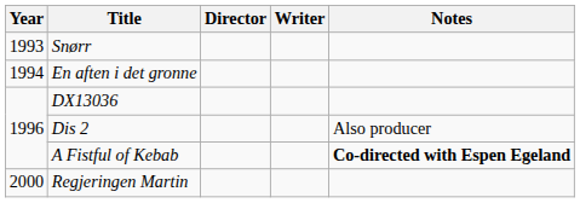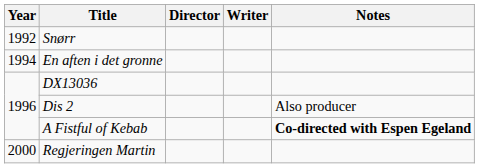Snørr | Year: 1993 -> 1992
